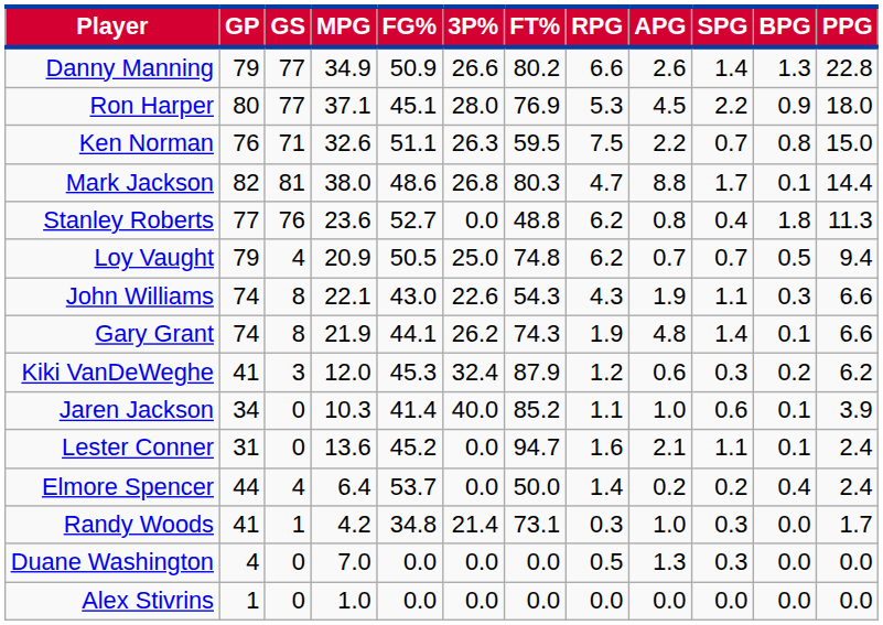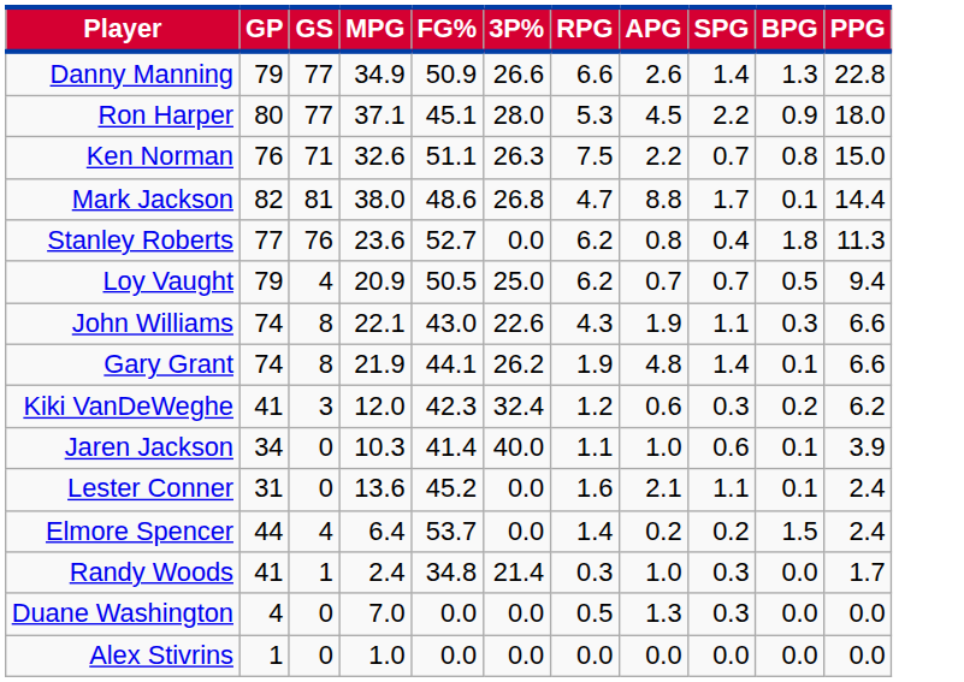- column: FT% | 80.2 | 76.9 | 59.5 | 80.3 | 48.8 | 74.8 | 54.3 | 74.3 | 87.9 | 85.2 | 94.7 | 50.0 | 73.1 | 0.0 | 0.0
Kiki VanDeWeghe | FG%: 45.3 -> 42.3
Elmore Spencer | BPG: 0.4 -> 1.5
Randy Woods | MPG: 4.2 -> 2.4
